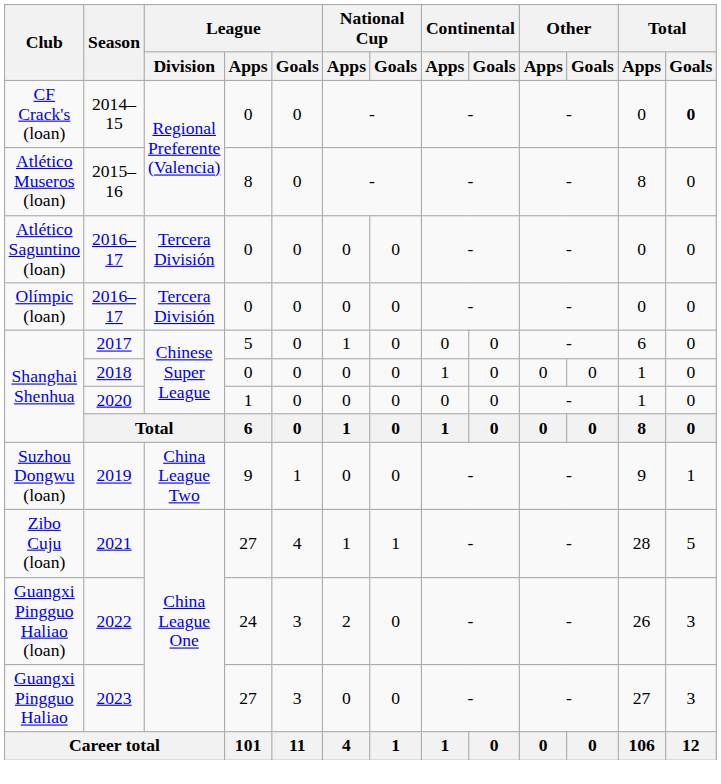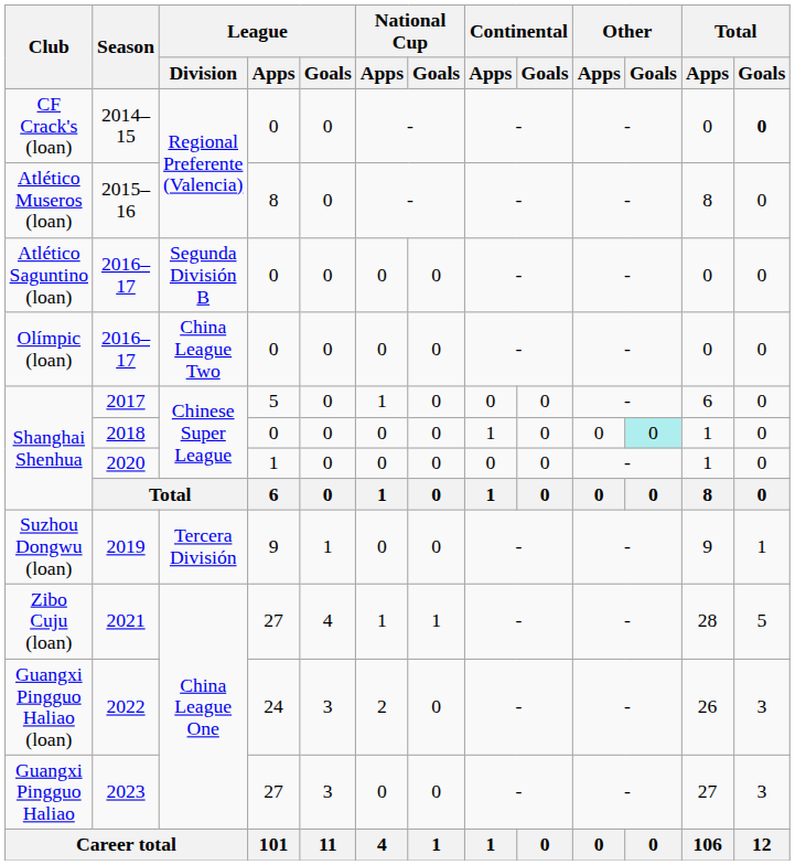Atlético Saguntino (loan) / 2016–17 | League / Division: Tercera División -> Segunda División B
Olímpic (loan) / 2016–17 | League / Division: Tercera División -> China League Two
2018 | Other / Goals: no background -> paleturquoise background
2019 | League / Division: China League Two -> Tercera División
